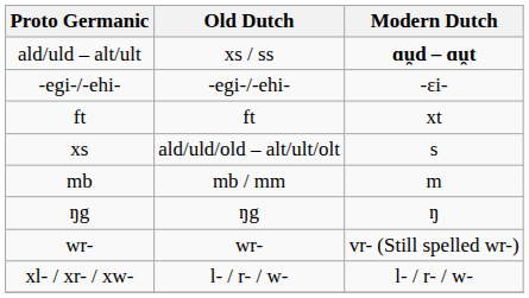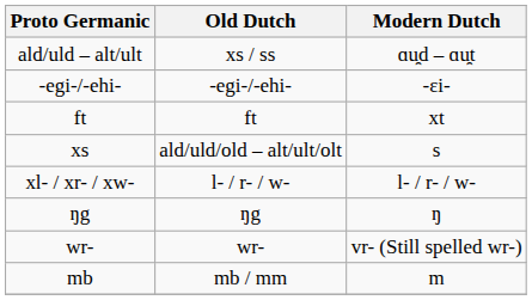ald/uld – alt/ult | Modern Dutch: bold -> normal
rows swapped: mb <-> xl- / xr- / xw-
